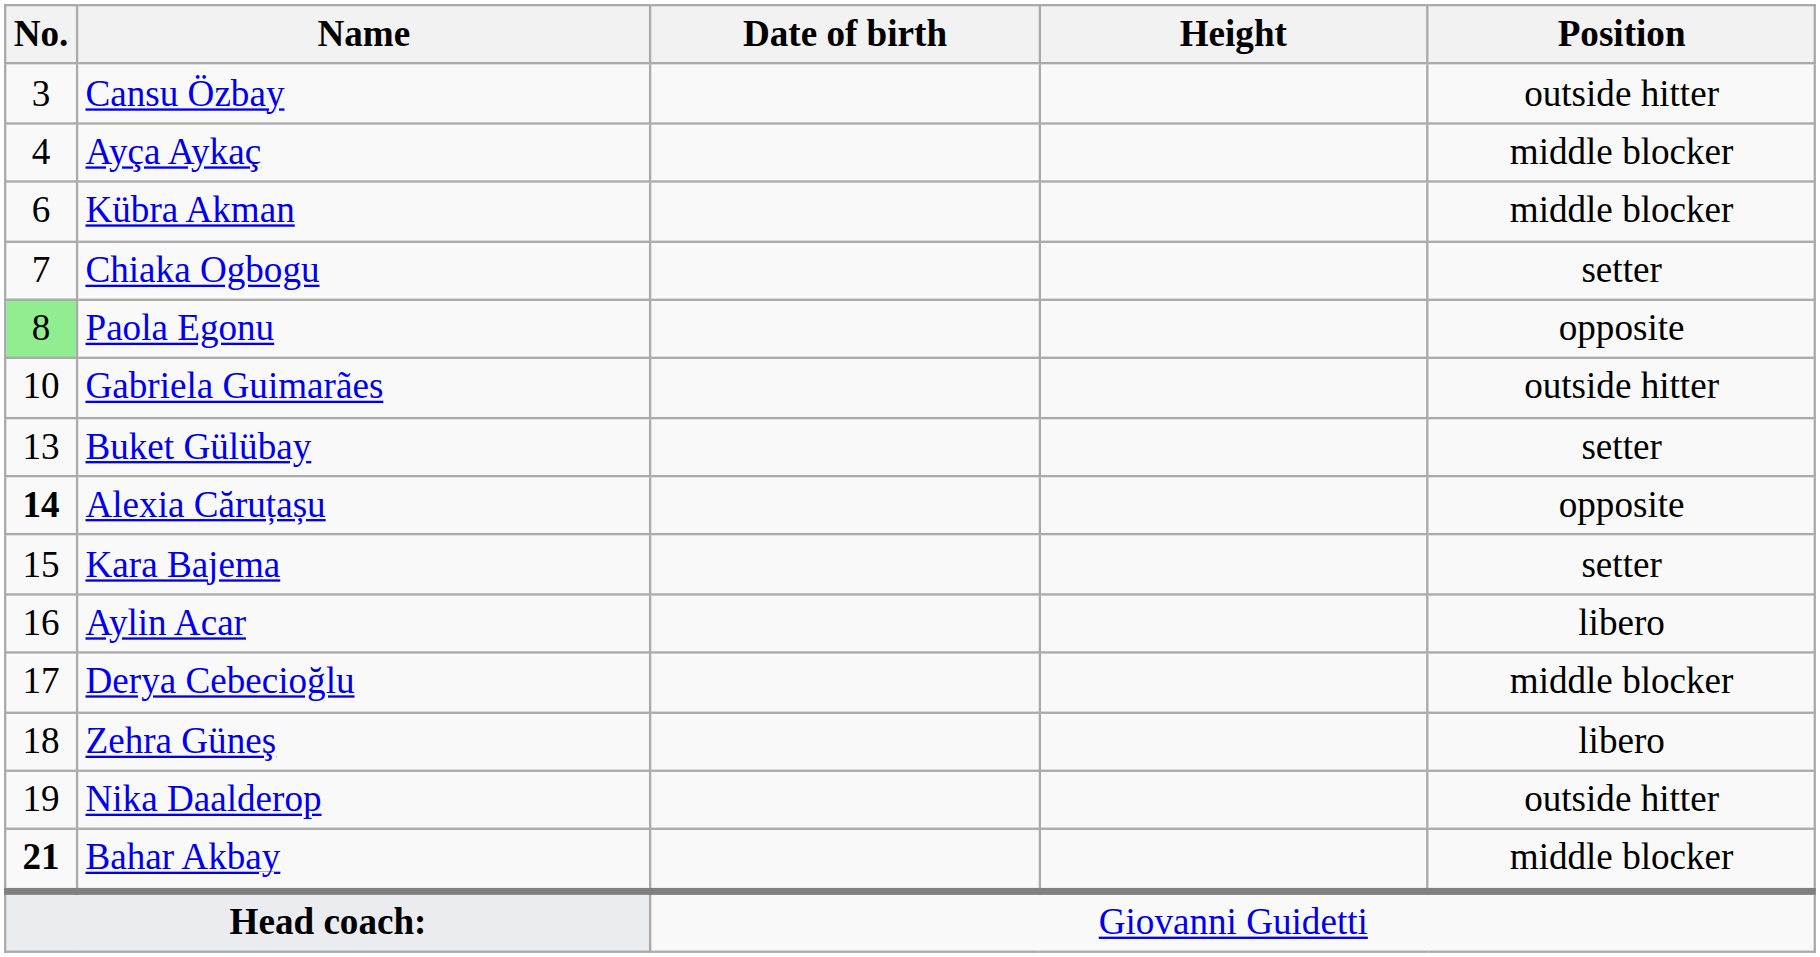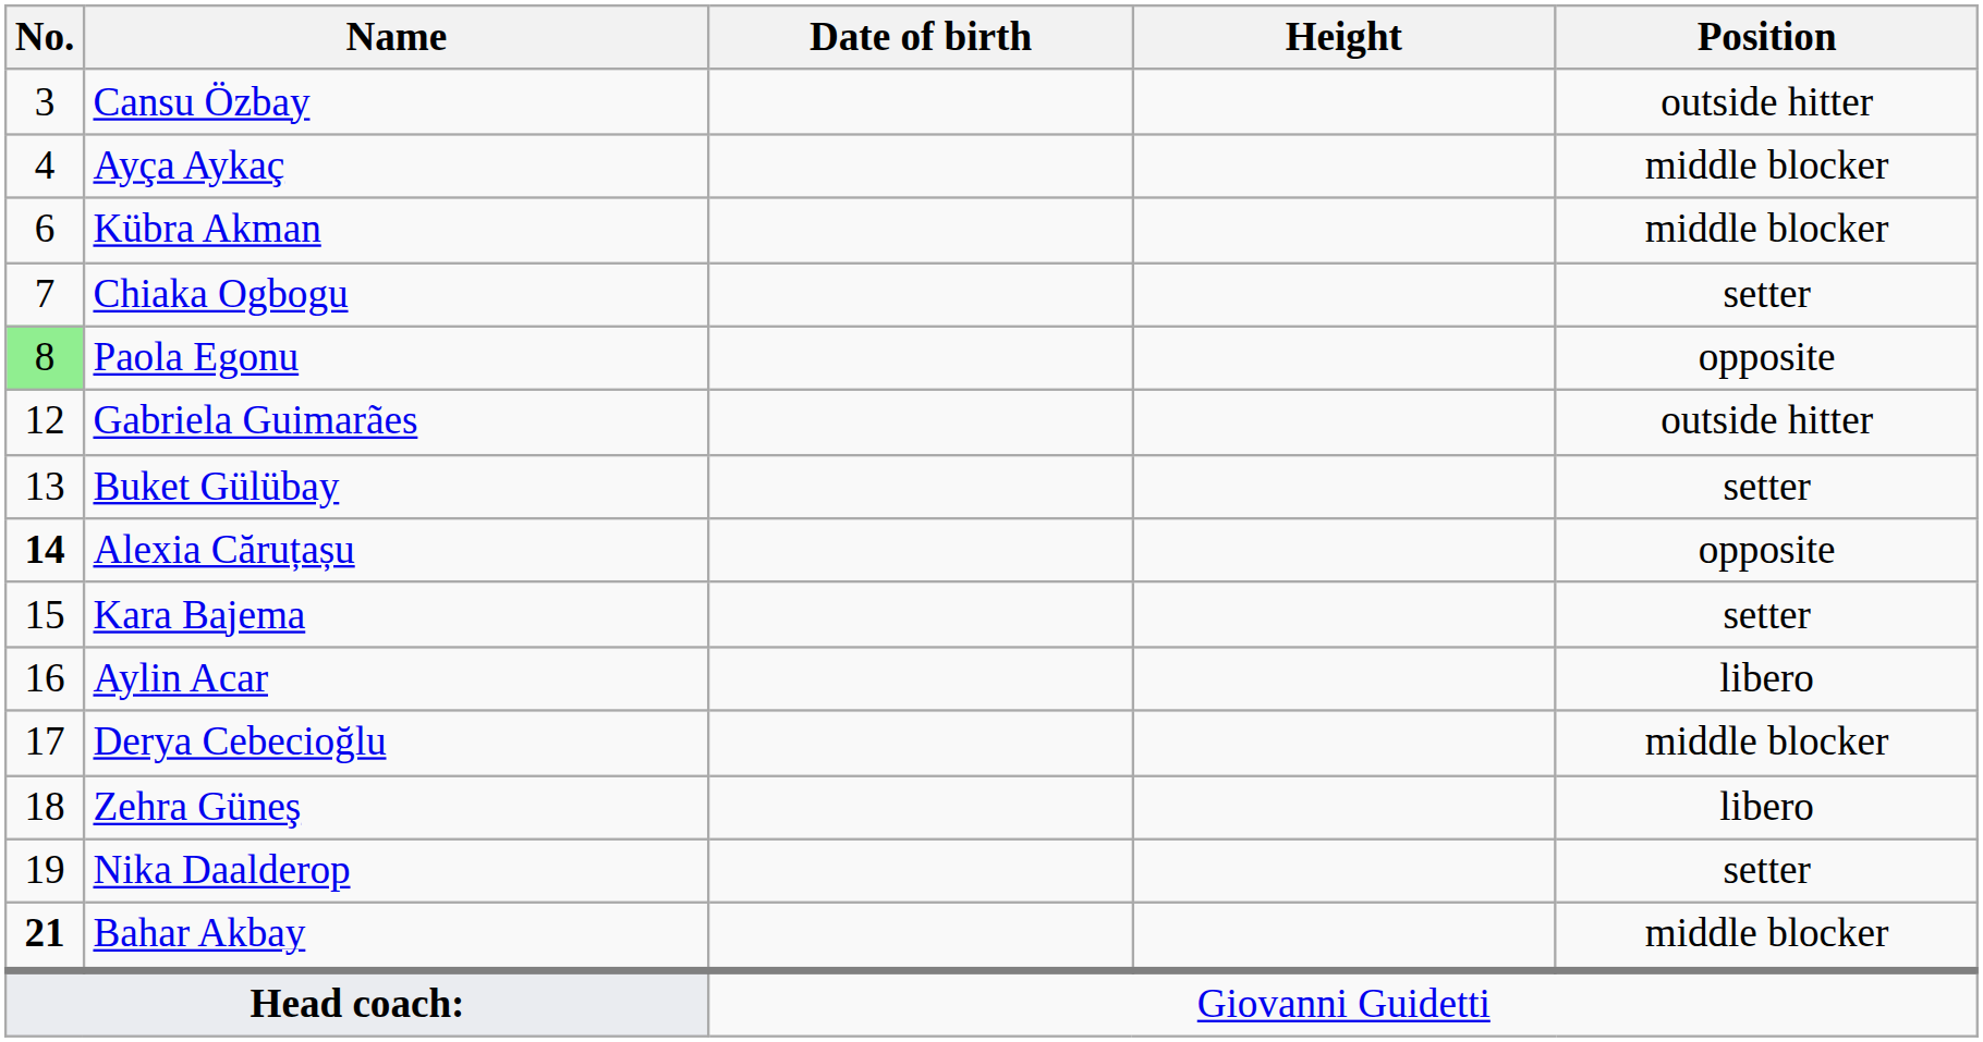Gabriela Guimarães | No.: 10 -> 12
Nika Daalderop | Position: outside hitter -> setter
